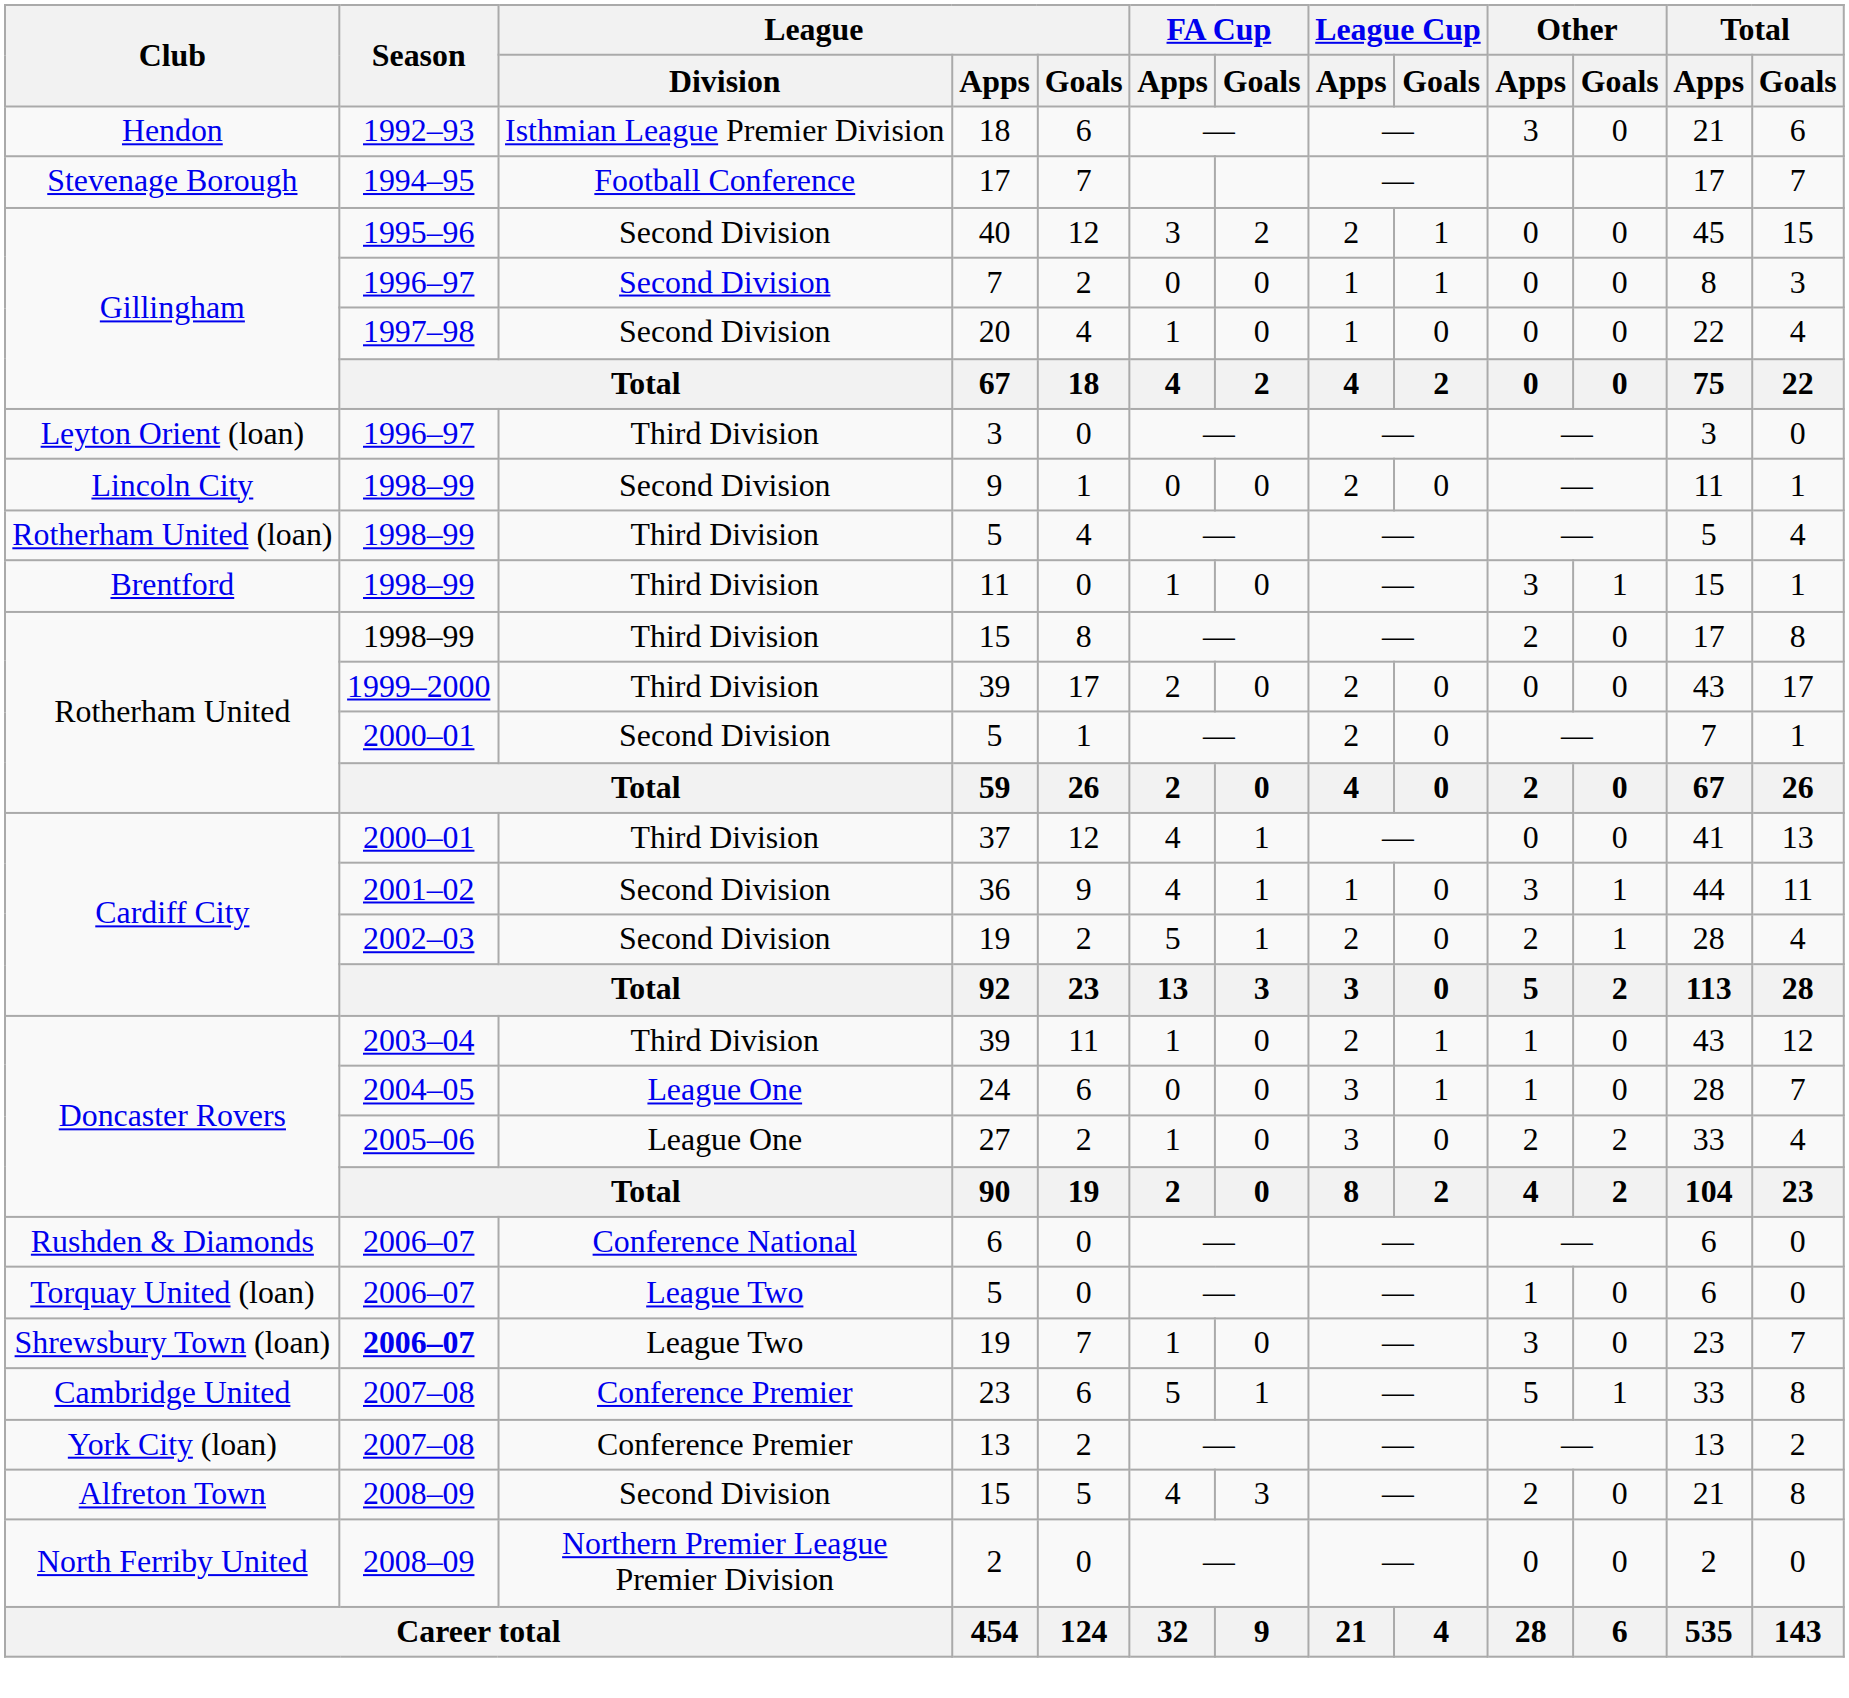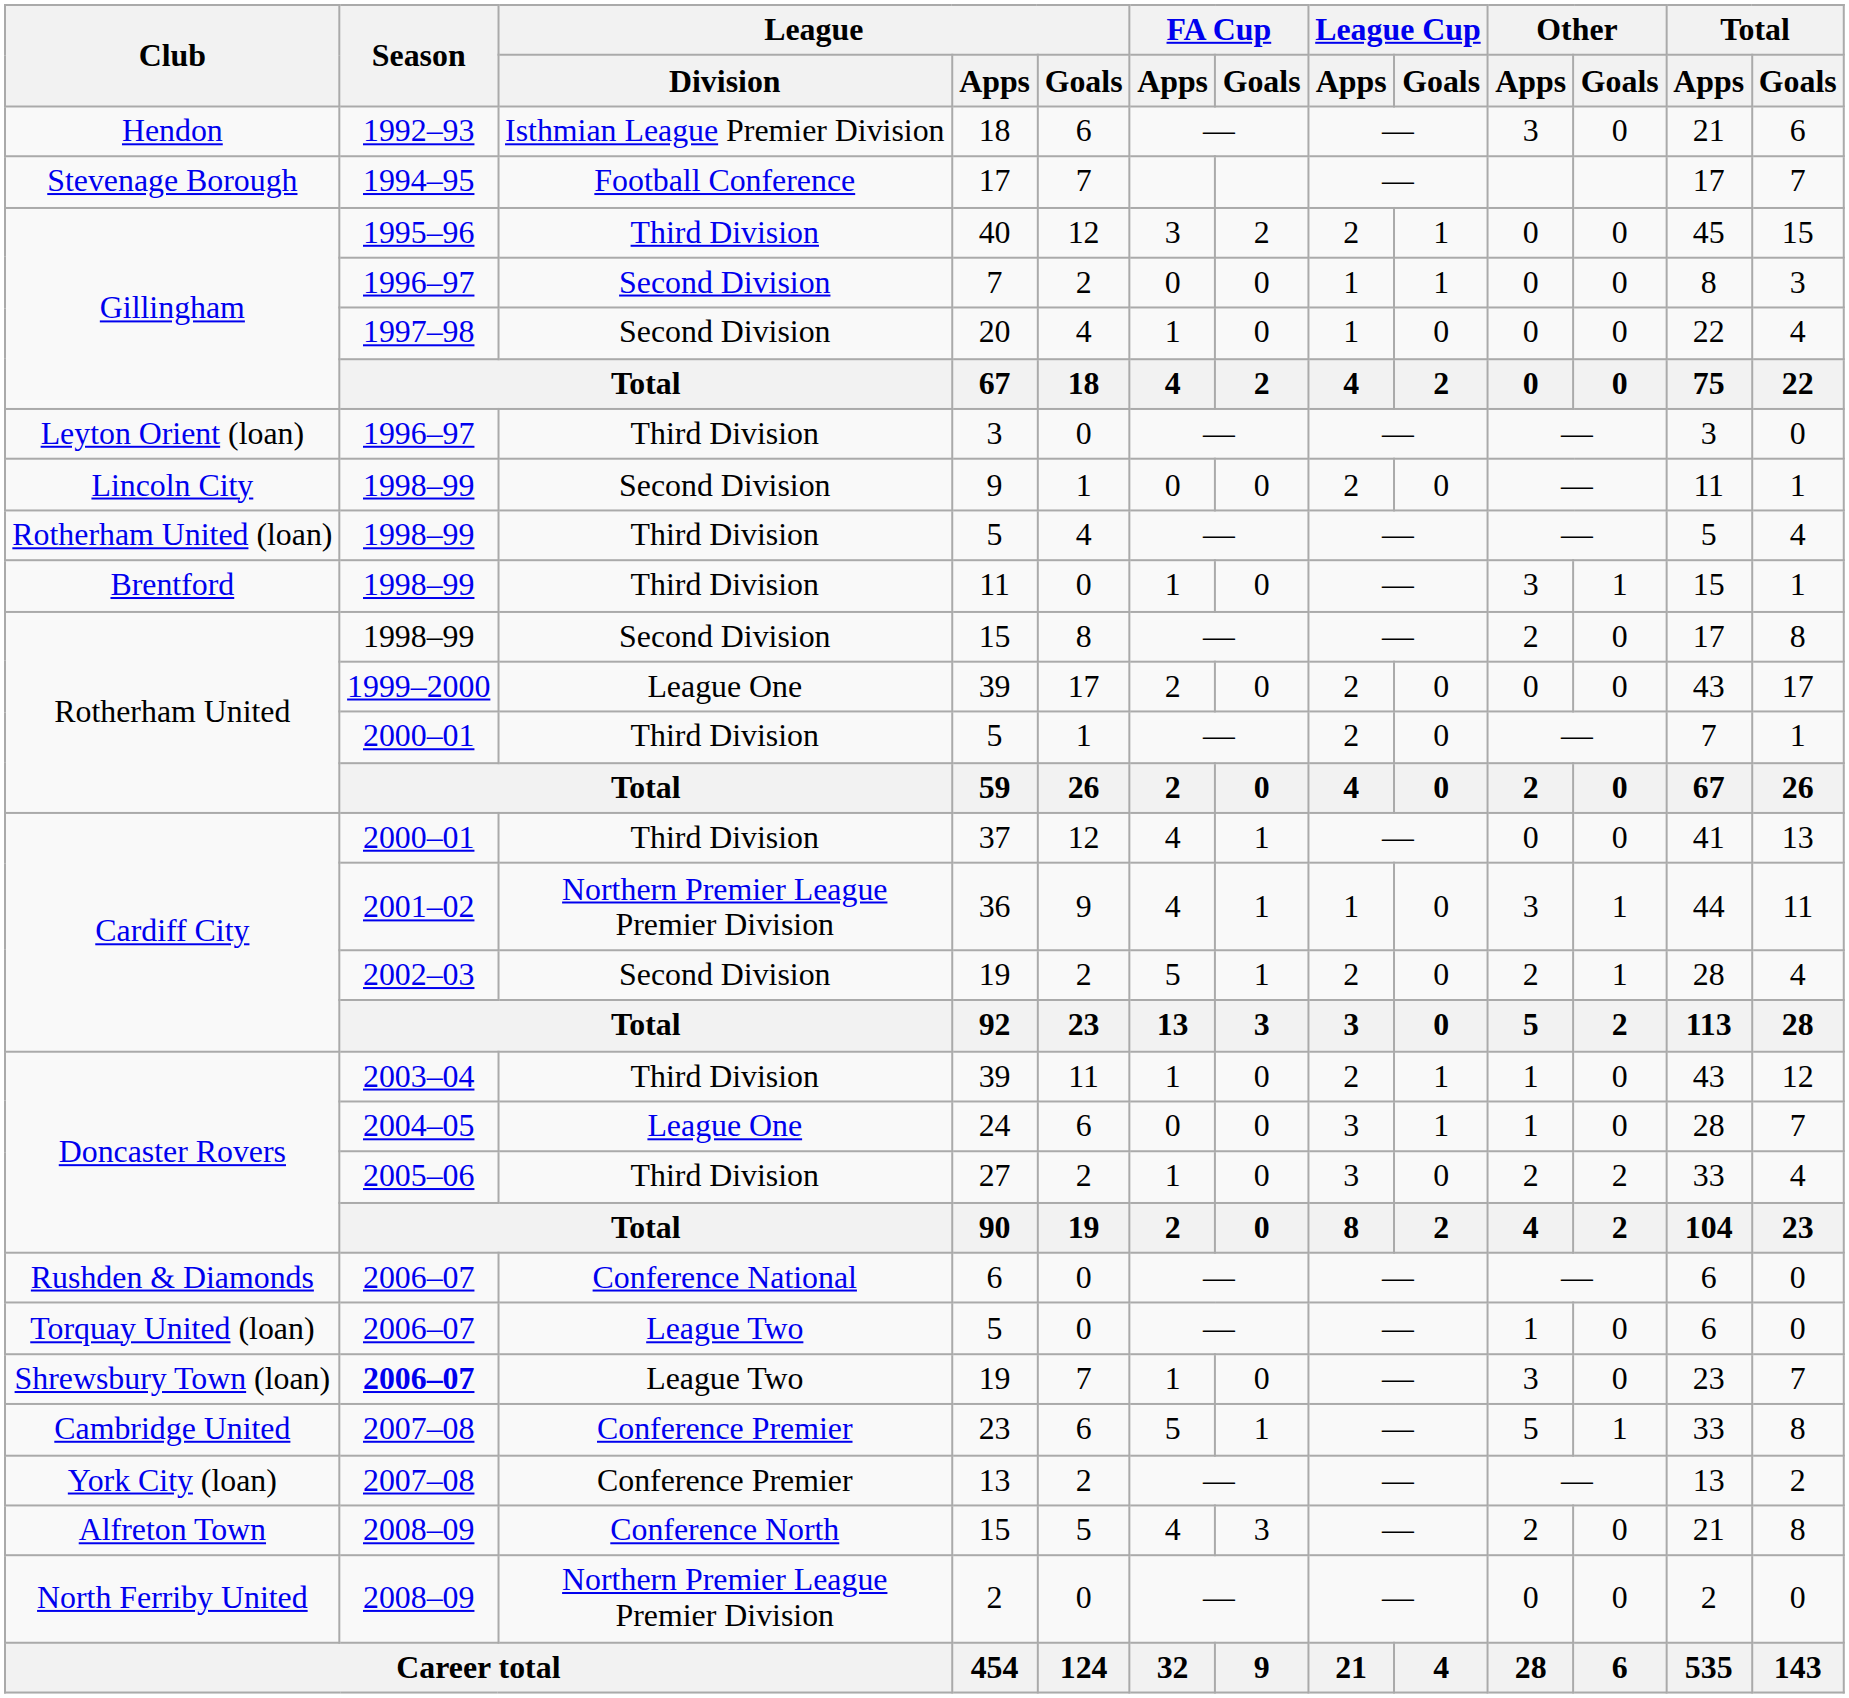40 | League / Division: Second Division -> Third Division
Rotherham United / 15 | League / Division: Third Division -> Second Division
Rotherham United / 39 | League / Division: Third Division -> League One
Rotherham United / 5 | League / Division: Second Division -> Third Division
36 | League / Division: Second Division -> Northern Premier League Premier Division
27 | League / Division: League One -> Third Division
Alfreton Town / 15 | League / Division: Second Division -> Conference North
